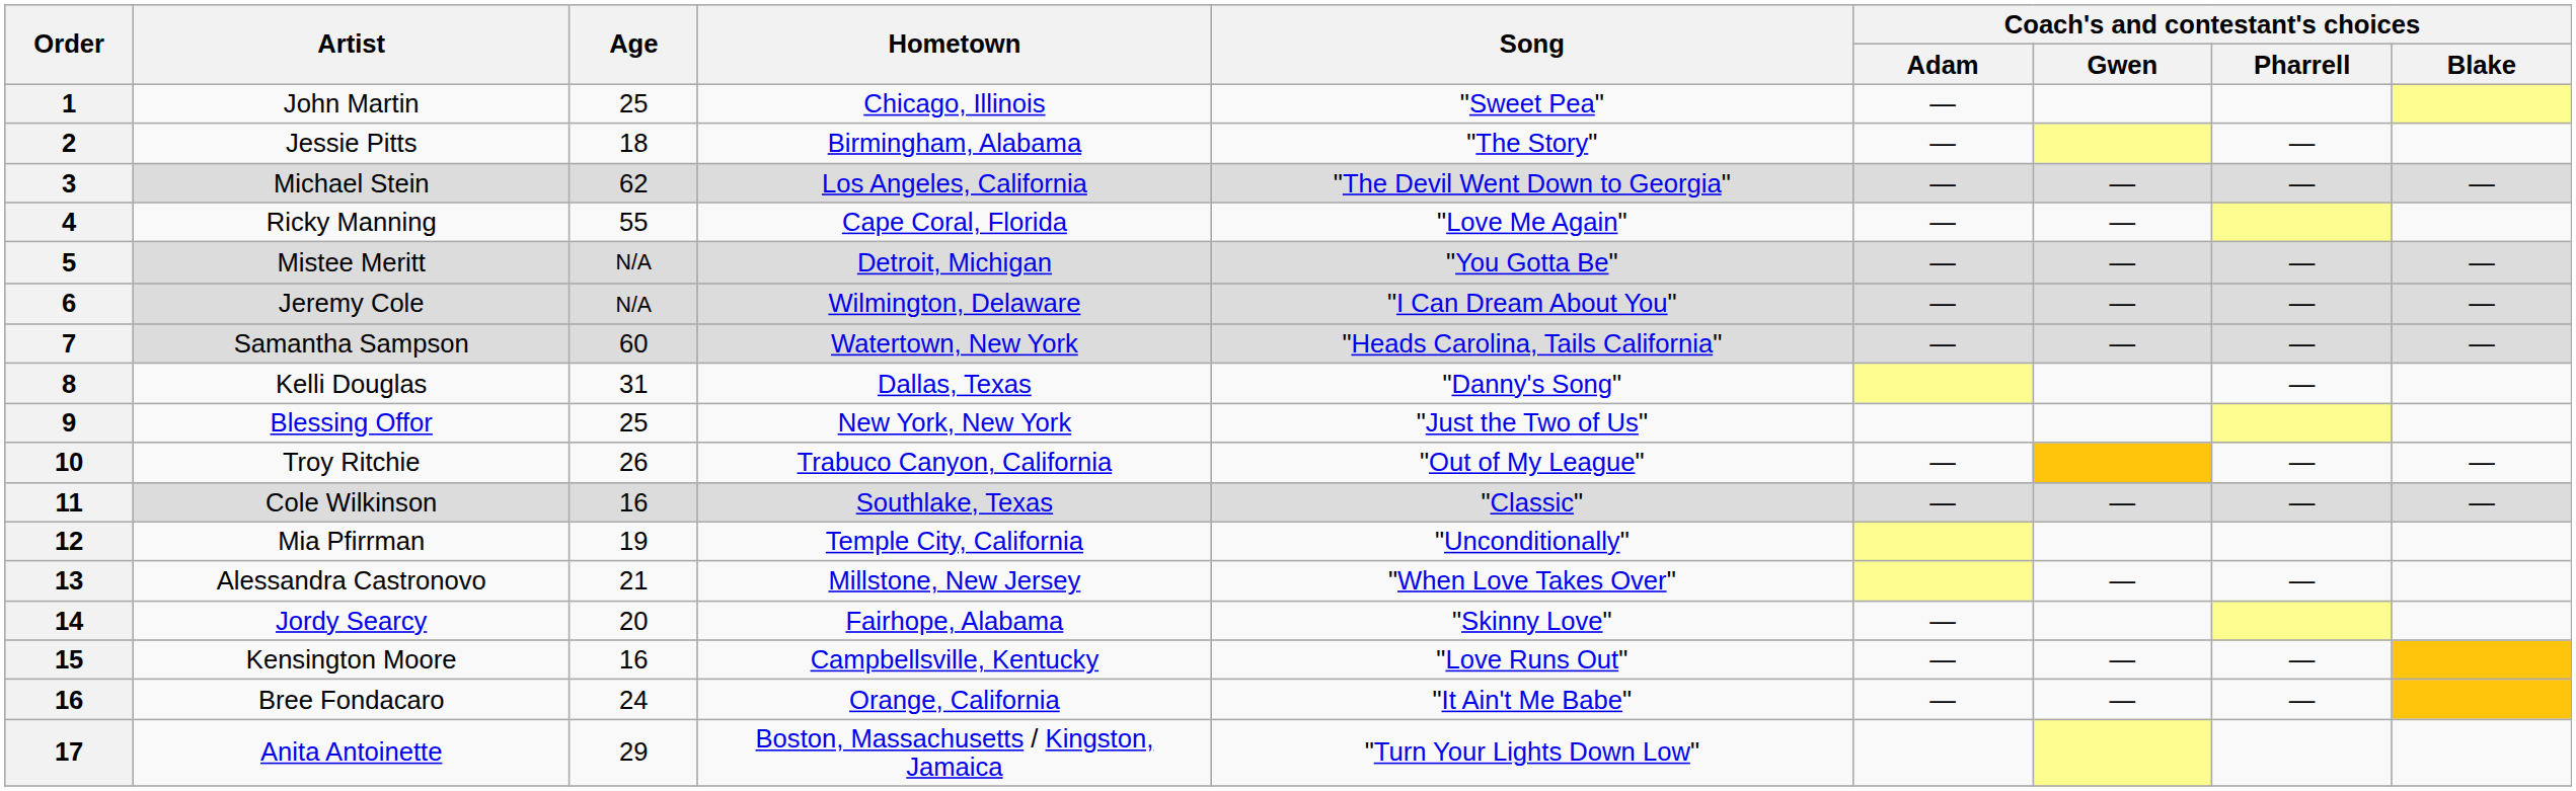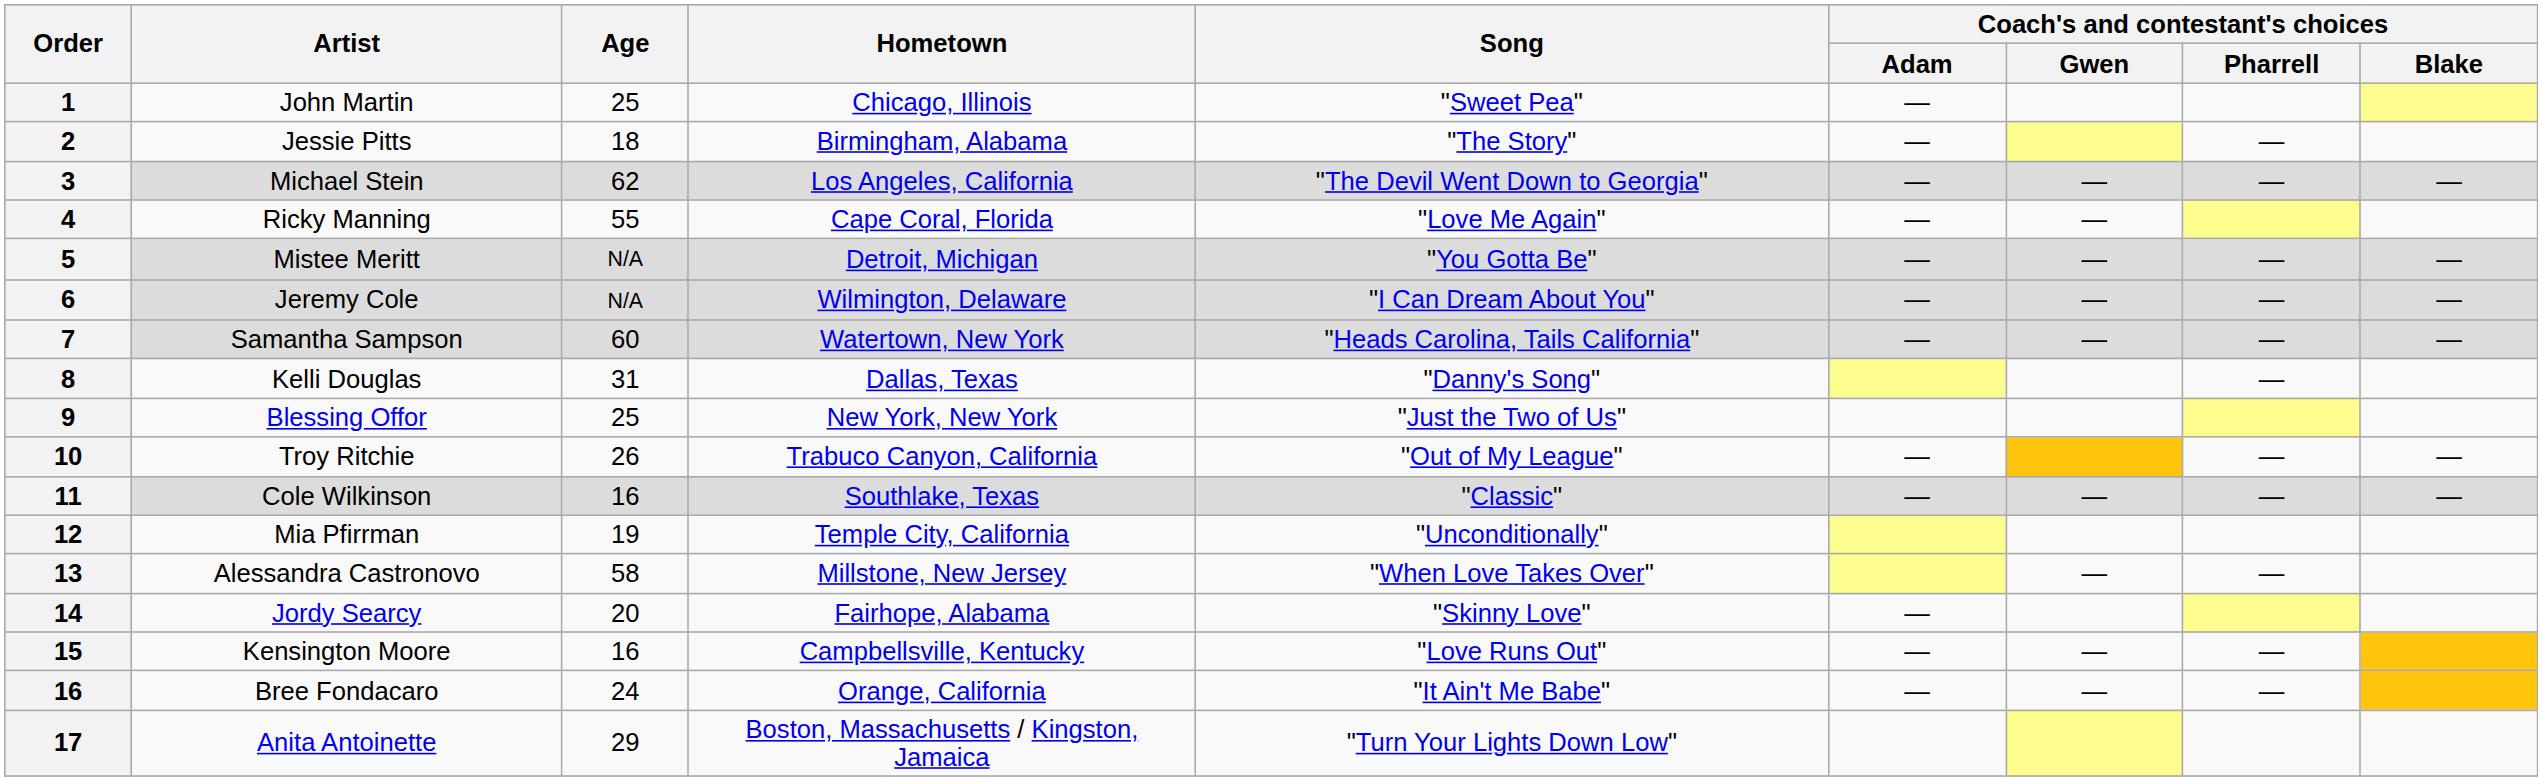Alessandra Castronovo | Age: 21 -> 58
